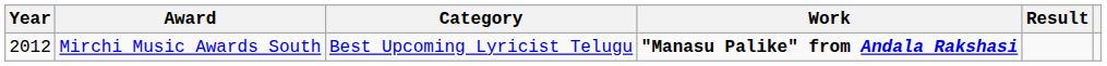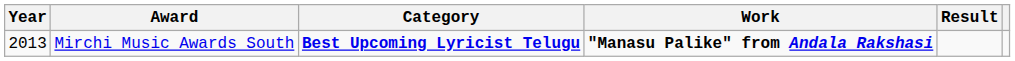Mirchi Music Awards South | Year: 2012 -> 2013
Mirchi Music Awards South | Category: normal -> bold
